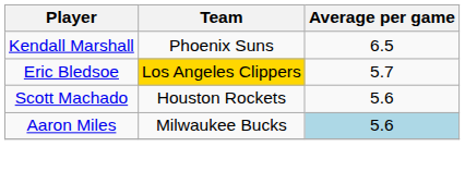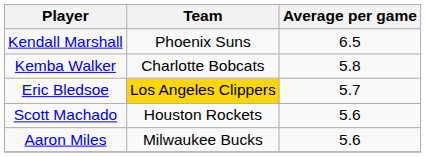+ row: Kemba Walker | Charlotte Bobcats | 5.8
Aaron Miles | Average per game: lightblue background -> no background
